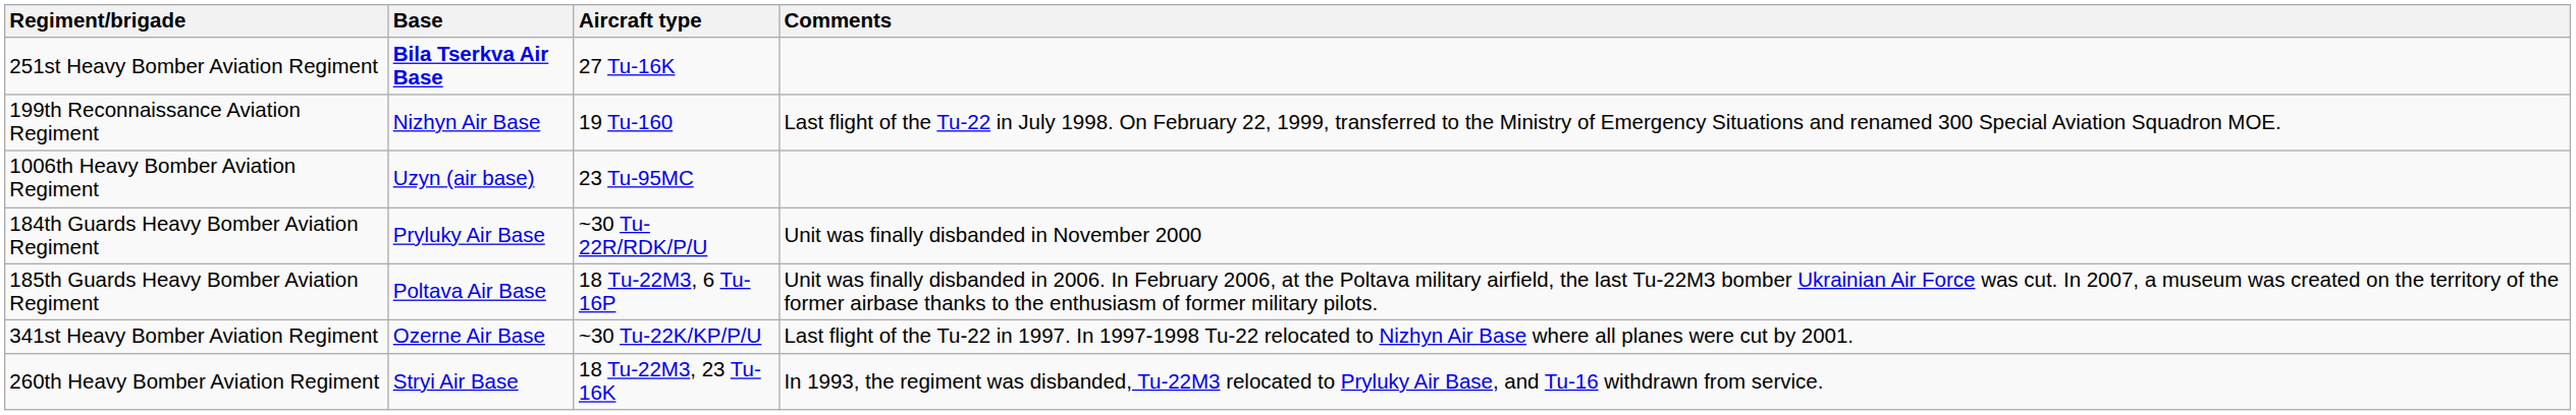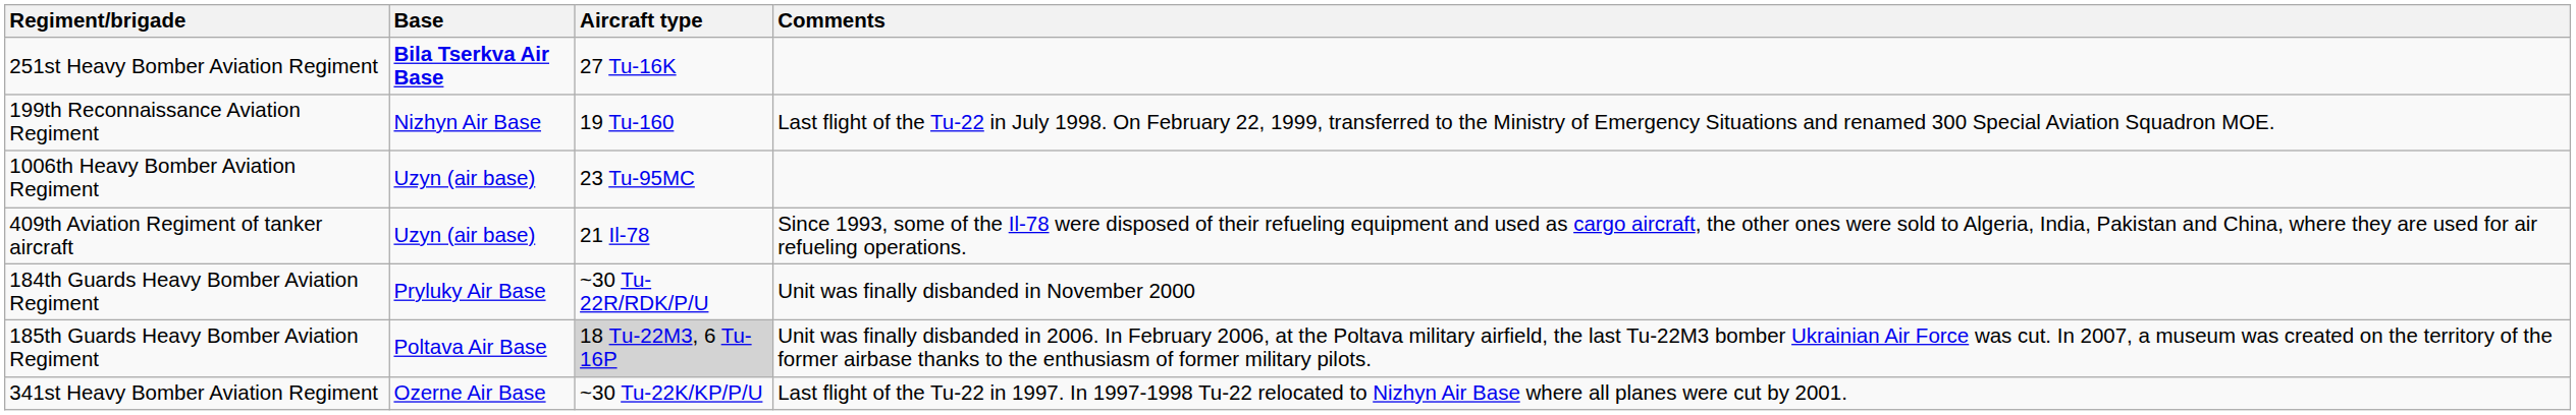+ row: 409th Aviation Regiment of tanker aircraft | Uzyn (air base) | 21 Il-78 | Since 1993, some of the Il-78 were disposed of their refueling equipment and used as cargo aircraft, the other ones were sold to Algeria, India, Pakistan and China, where they are used for air refueling operations.
185th Guards Heavy Bomber Aviation Regiment | Aircraft type: no background -> lightgrey background
- row: 260th Heavy Bomber Aviation Regiment | Stryi Air Base | 18 Tu-22M3, 23 Tu-16K | In 1993, the regiment was disbanded, Tu-22M3 relocated to Pryluky Air Base, and Tu-16 withdrawn from service.
